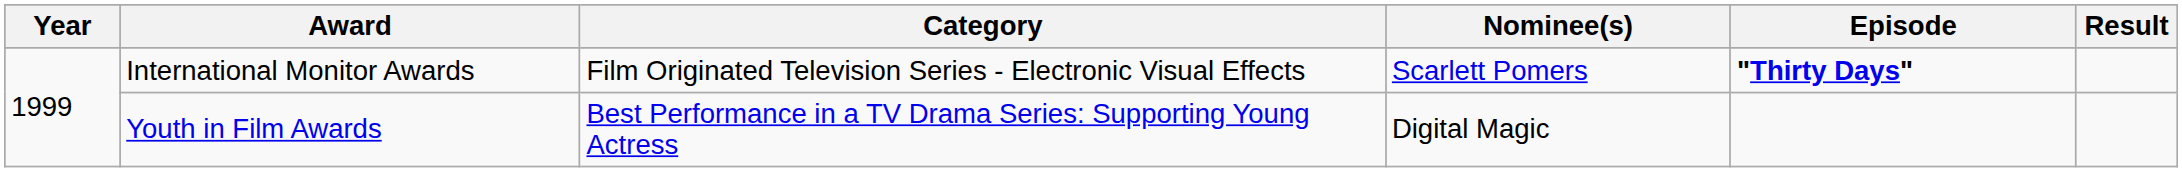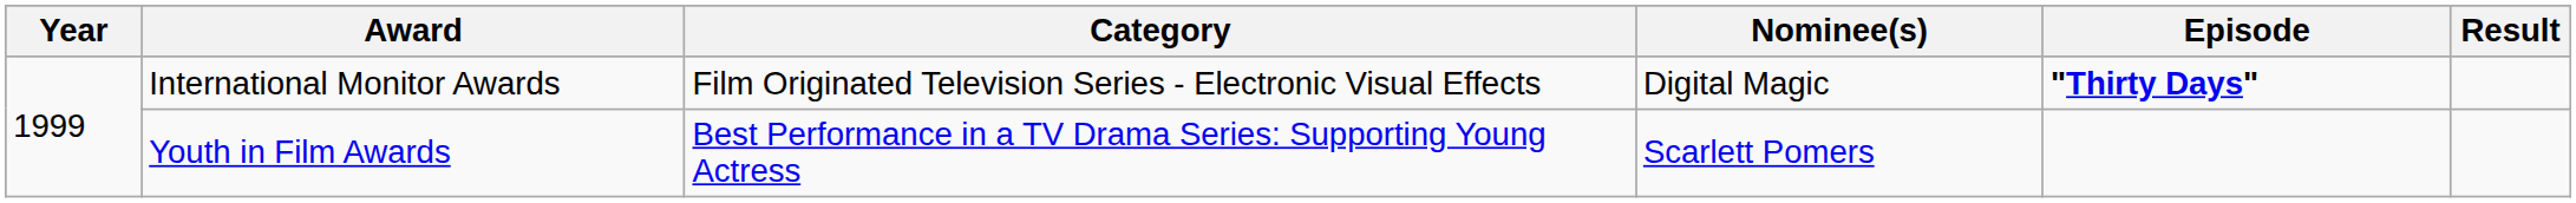International Monitor Awards | Nominee(s): Scarlett Pomers -> Digital Magic
Youth in Film Awards | Nominee(s): Digital Magic -> Scarlett Pomers
